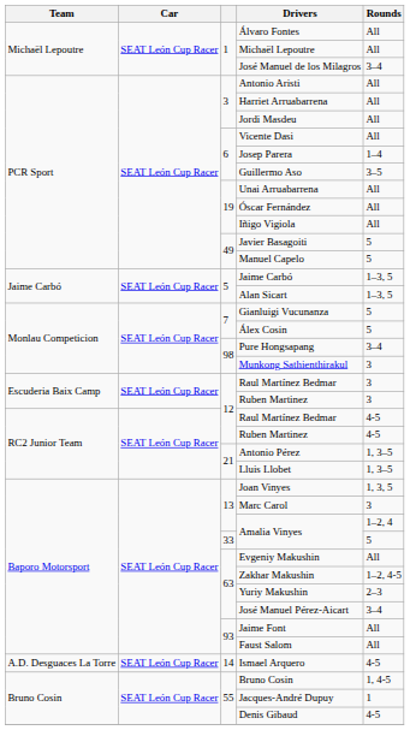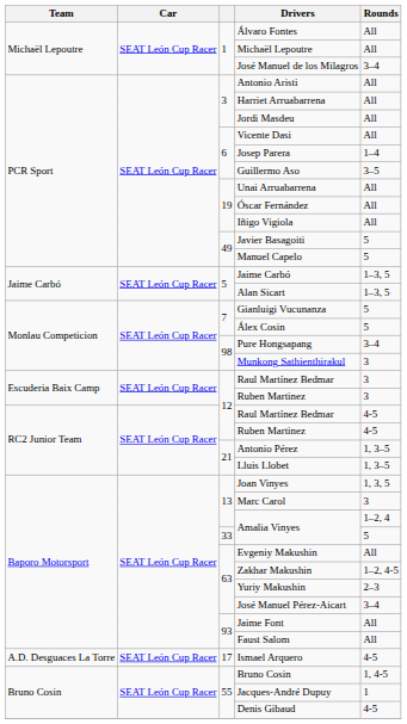Ismael Arquero | column 3: 14 -> 17
